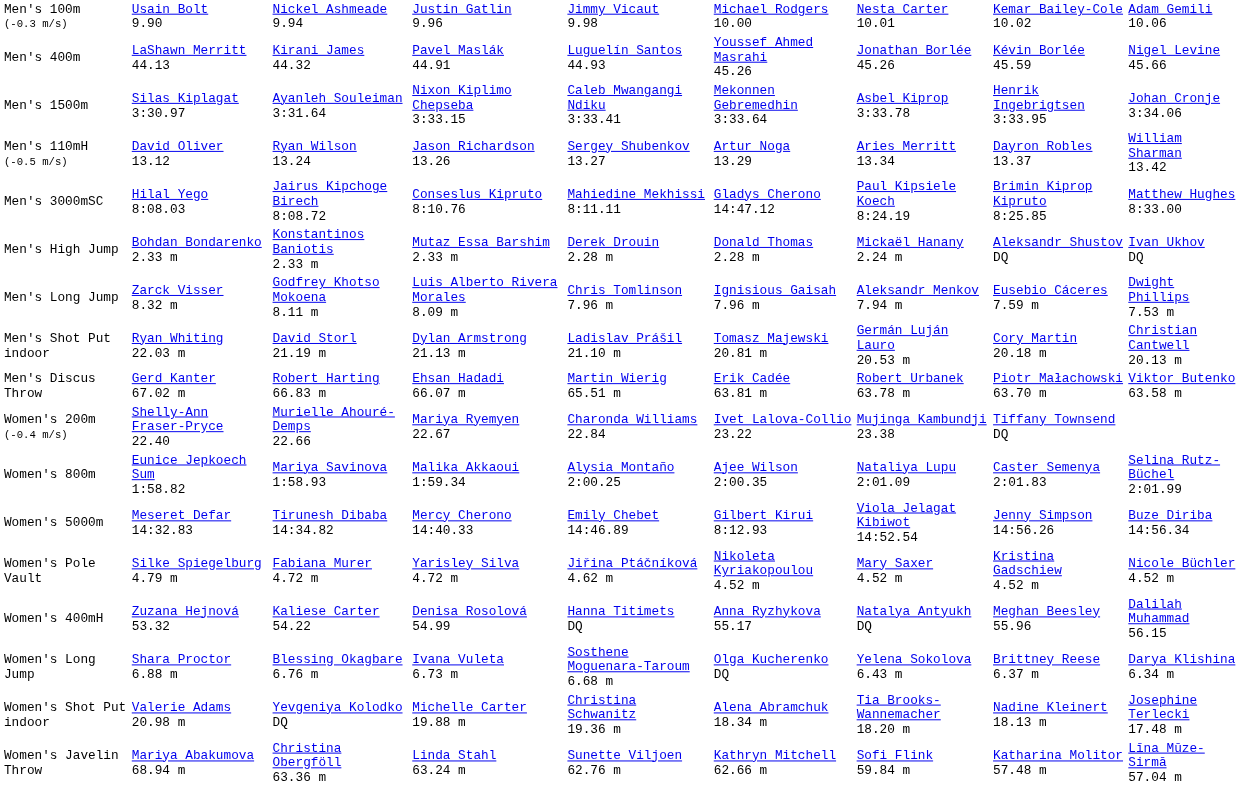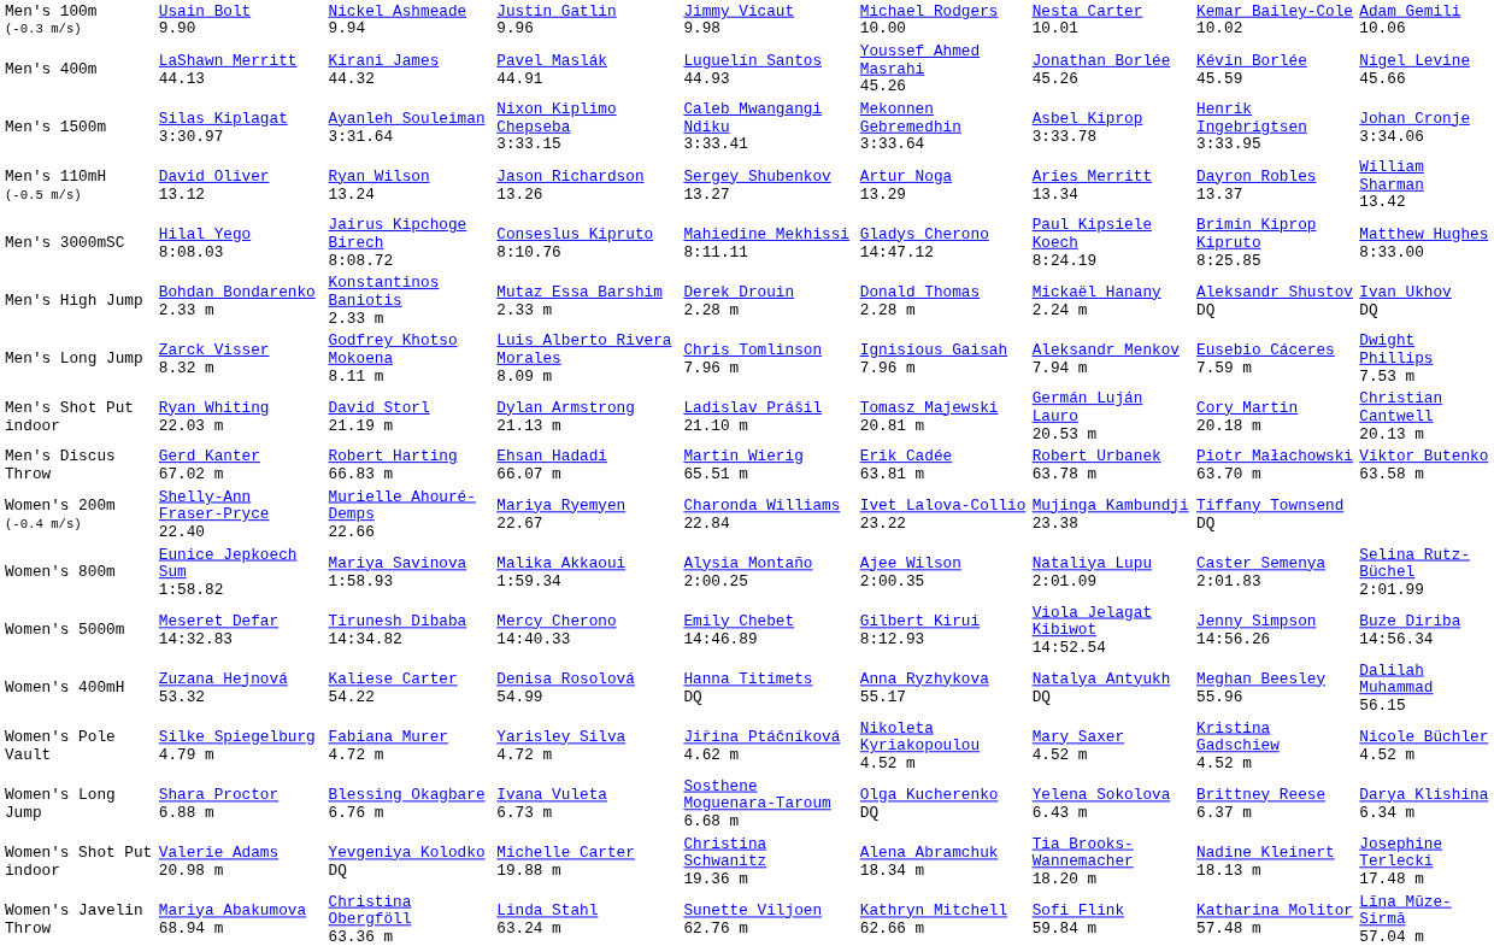rows swapped: Women's 400mH <-> Women's Pole Vault
